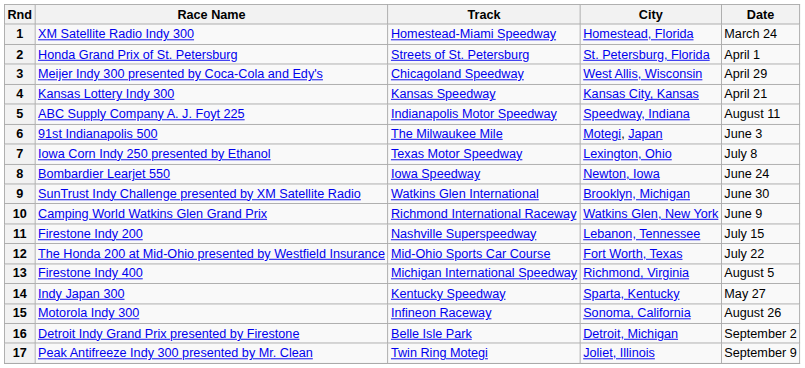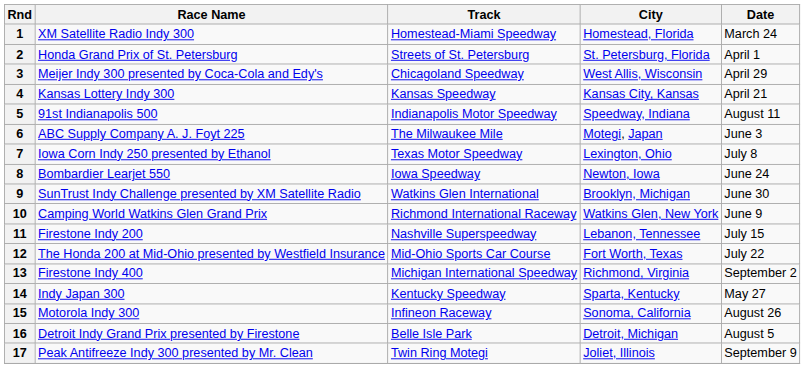5 | Race Name: ABC Supply Company A. J. Foyt 225 -> 91st Indianapolis 500
6 | Race Name: 91st Indianapolis 500 -> ABC Supply Company A. J. Foyt 225
13 | Date: August 5 -> September 2
16 | Date: September 2 -> August 5
